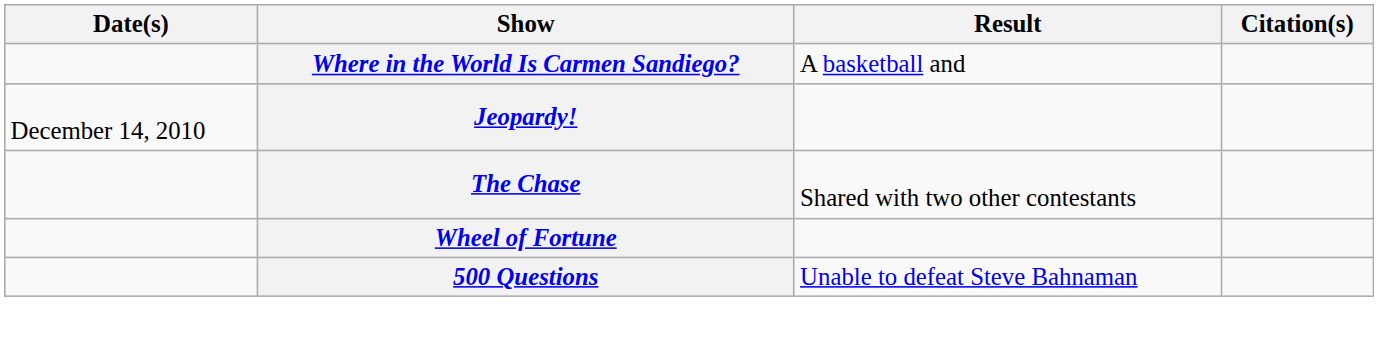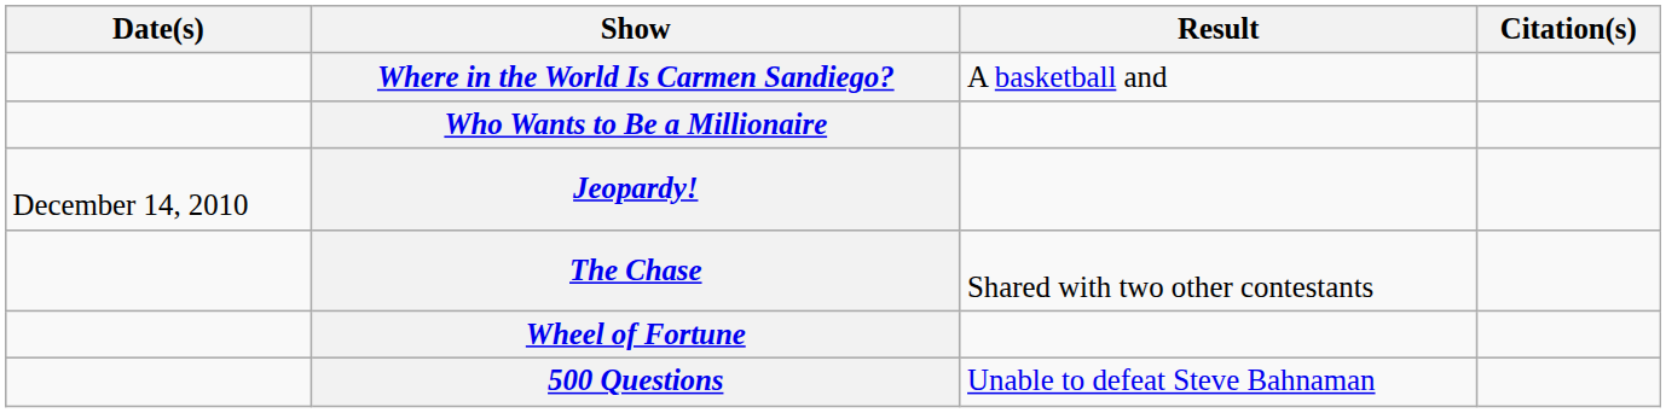+ row: Who Wants to Be a Millionaire
